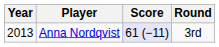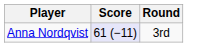- column: Year | 2013
